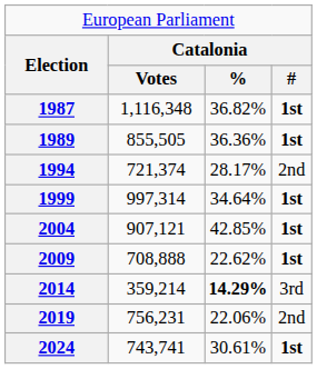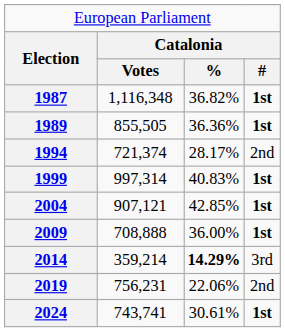1999 | column 3: 34.64% -> 40.83%
2009 | column 3: 22.62% -> 36.00%
